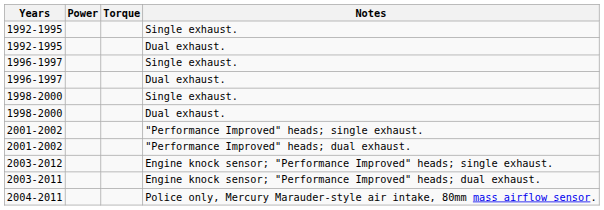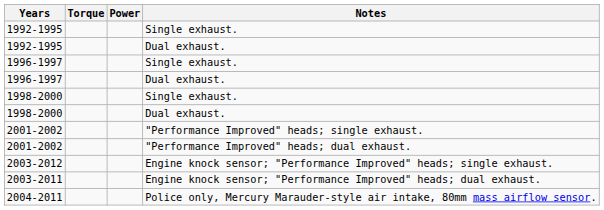columns swapped: Power <-> Torque
